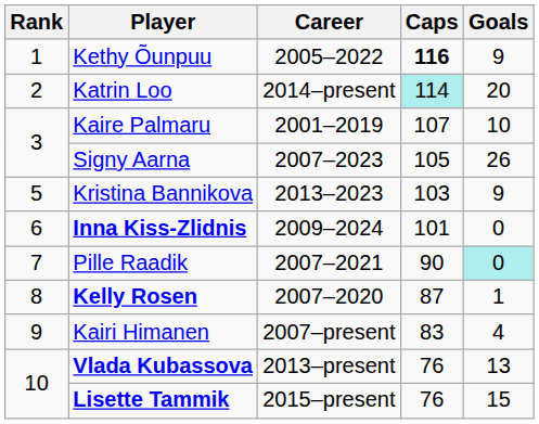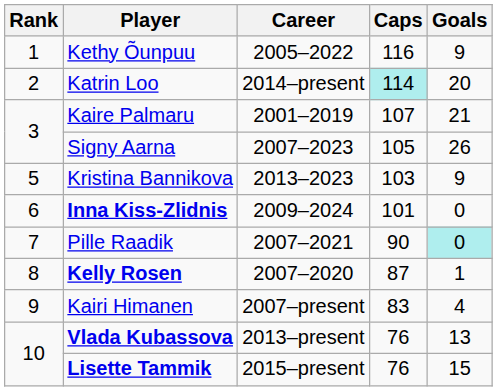Kethy Õunpuu | Caps: bold -> normal
Kaire Palmaru | Goals: 10 -> 21
